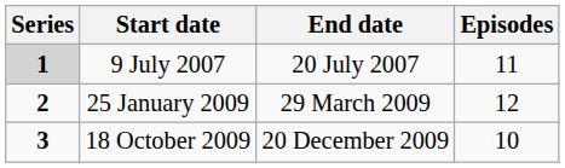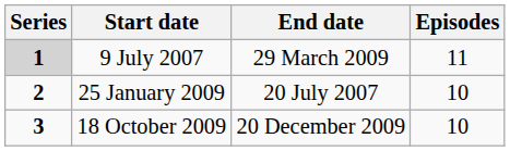9 July 2007 | End date: 20 July 2007 -> 29 March 2009
25 January 2009 | End date: 29 March 2009 -> 20 July 2007
25 January 2009 | Episodes: 12 -> 10
